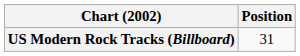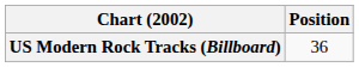US Modern Rock Tracks (Billboard) | Position: 31 -> 36
